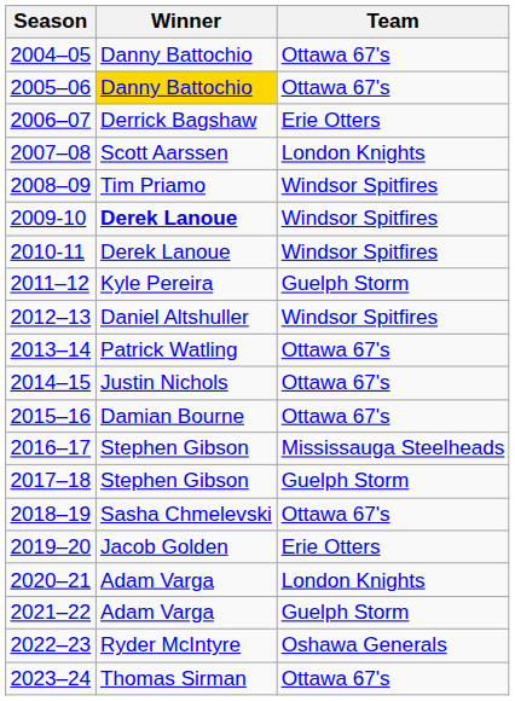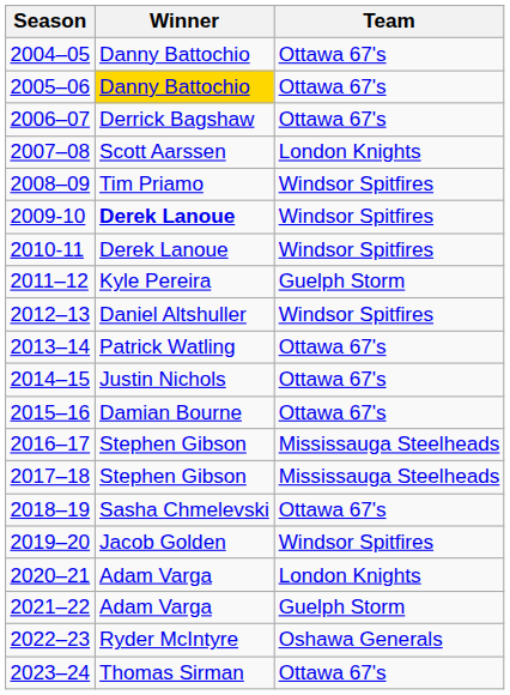2006–07 | Team: Erie Otters -> Ottawa 67's
2017–18 | Team: Guelph Storm -> Mississauga Steelheads
2019–20 | Team: Erie Otters -> Windsor Spitfires
